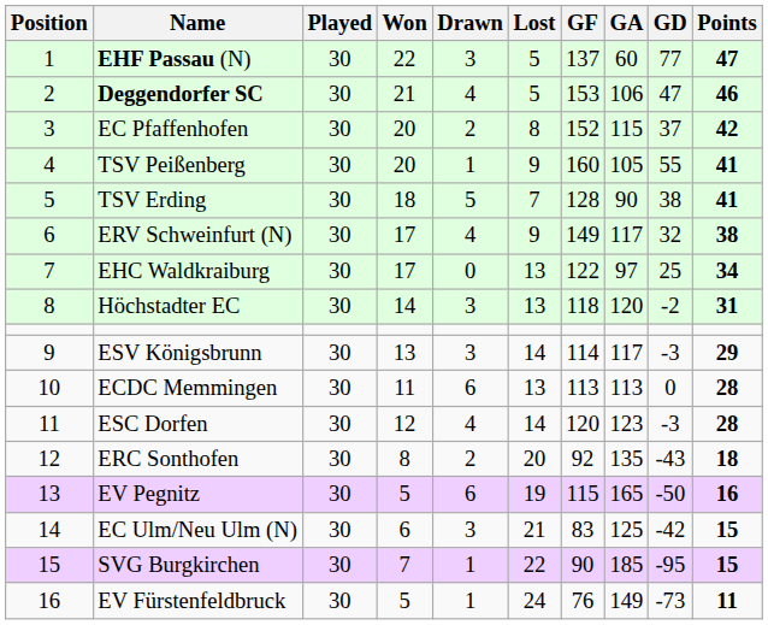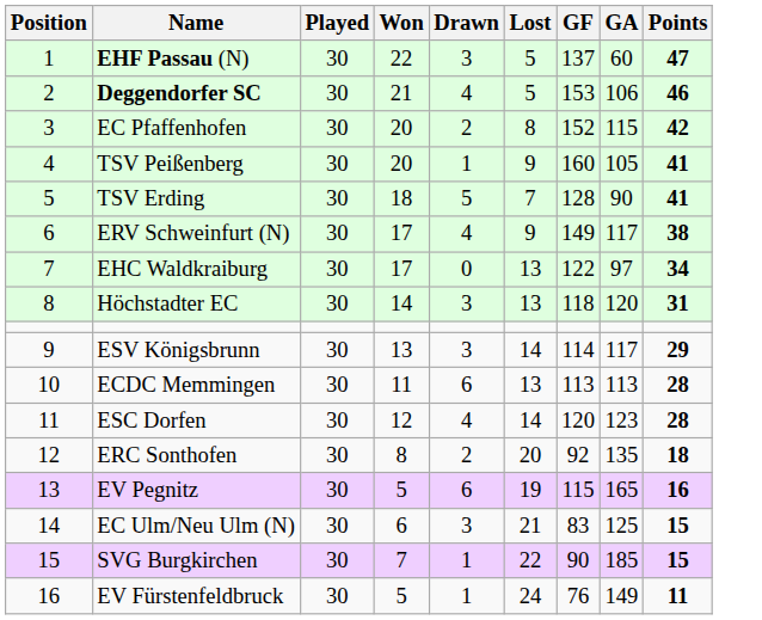- column: GD | 77 | 47 | 37 | 55 | 38 | 32 | 25 | -2 | -3 | 0 | -3 | -43 | -50 | -42 | -95 | -73
